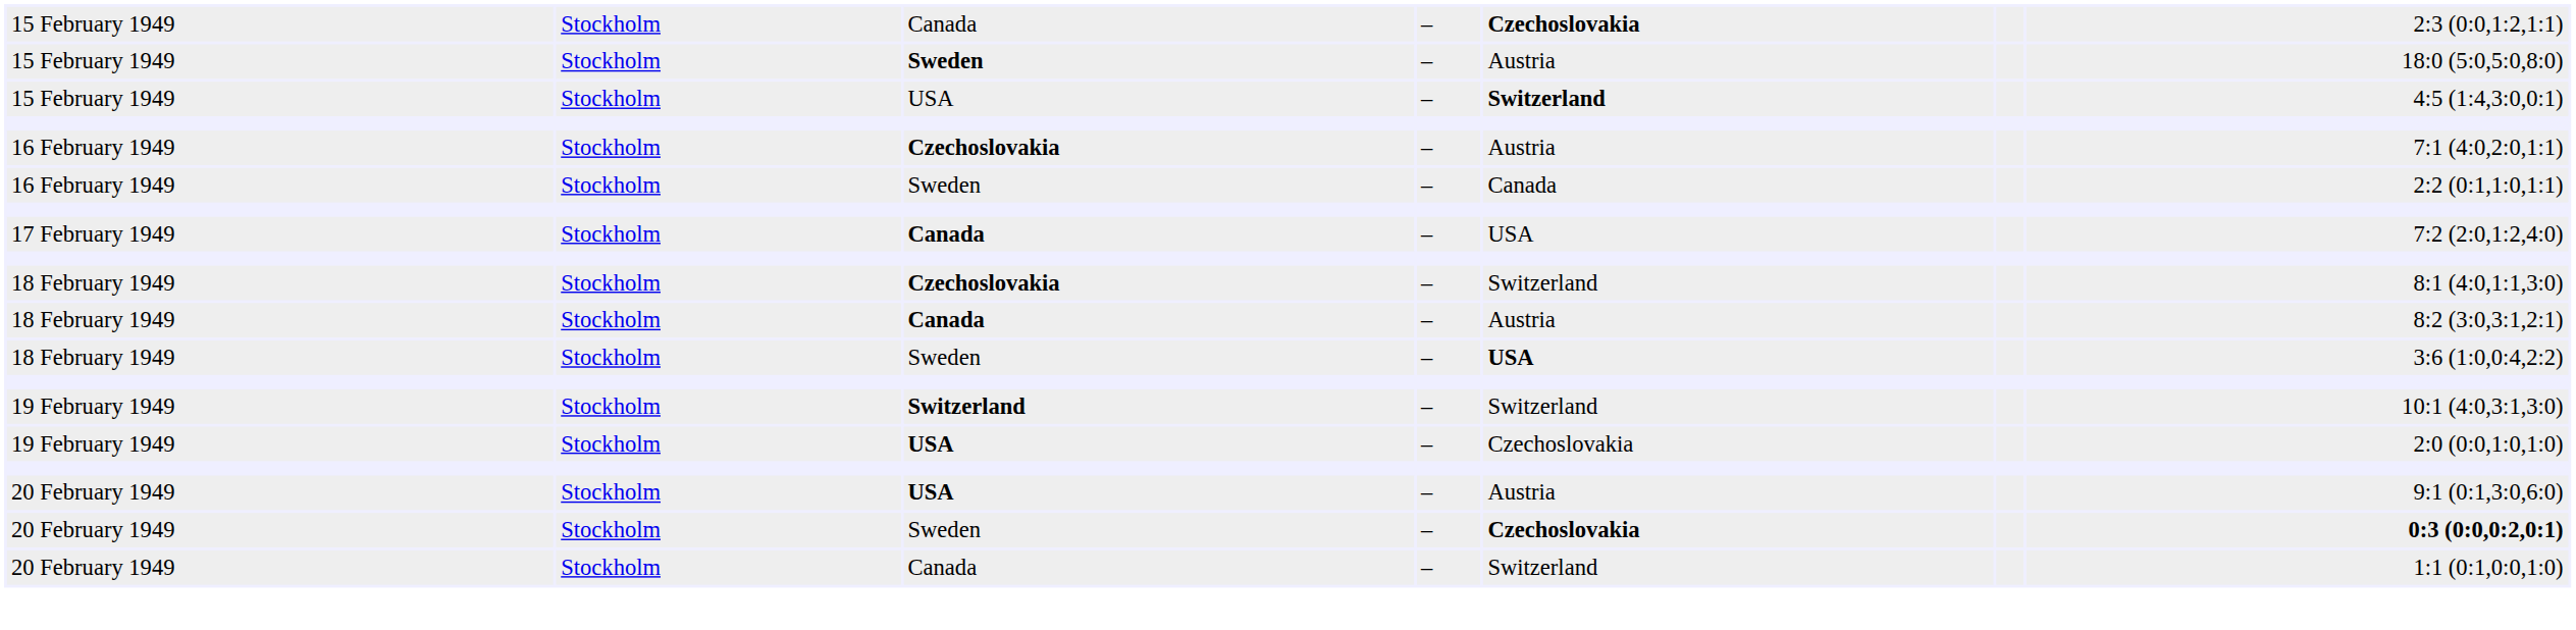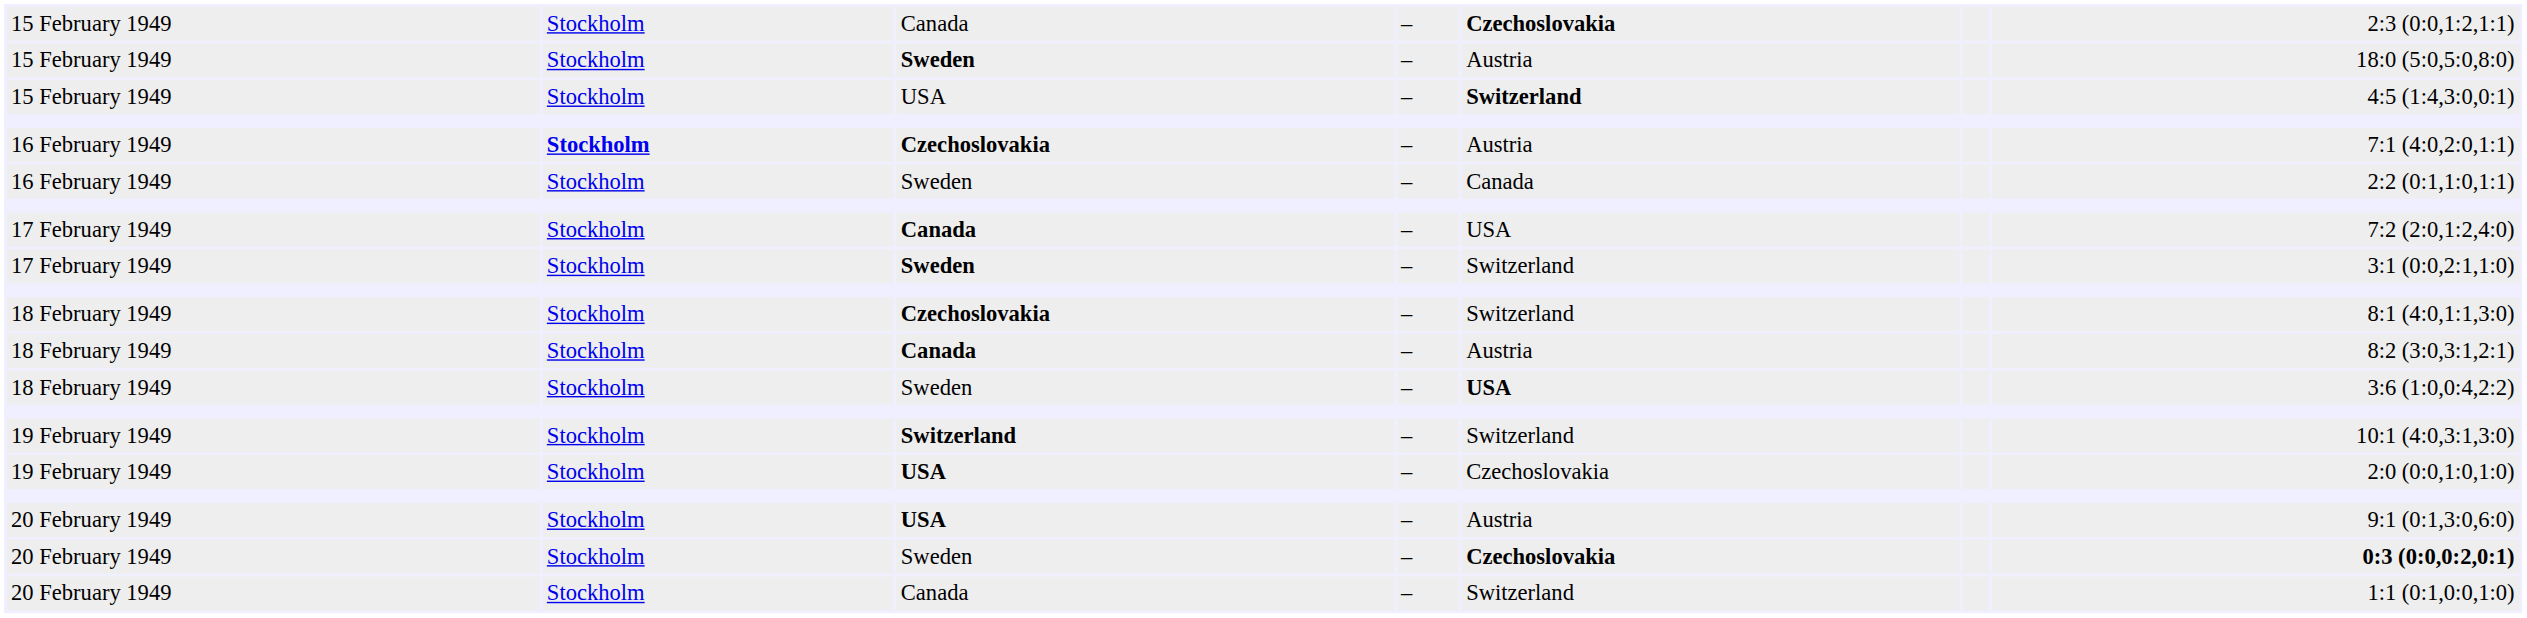16 February 1949 / Czechoslovakia | column 2: normal -> bold
+ row: 17 February 1949 | Stockholm | Sweden | – | Switzerland | 3:1 (0:0,2:1,1:0)
